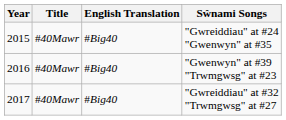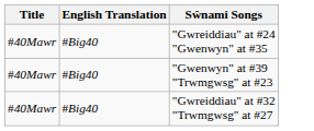- column: Year | 2015 | 2016 | 2017
